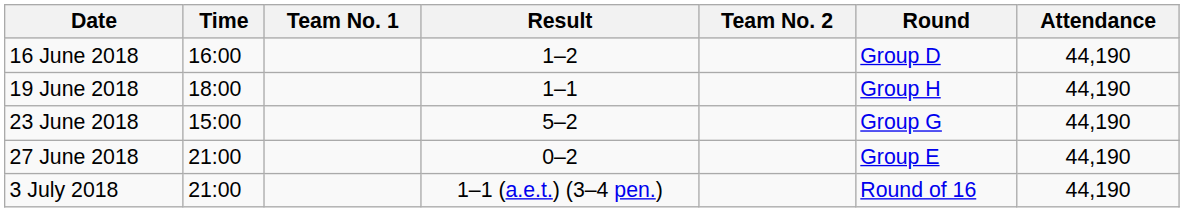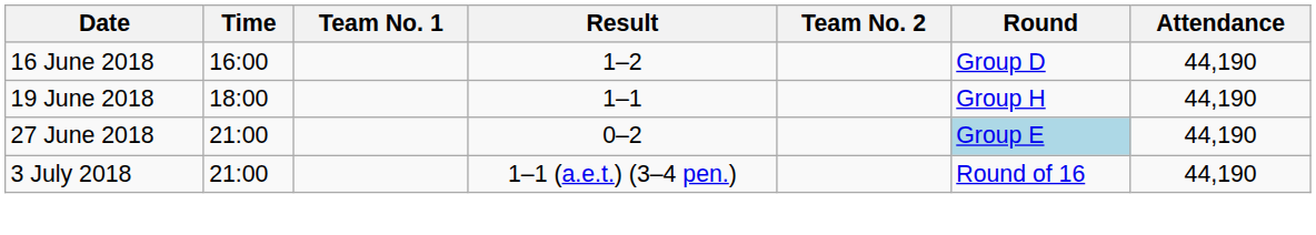- row: 23 June 2018 | 15:00 | 5–2 | Group G | 44,190
27 June 2018 | Round: no background -> lightblue background
